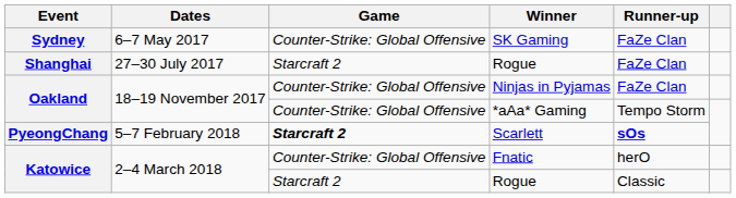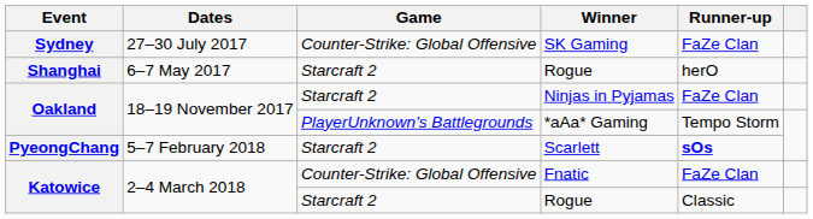SK Gaming | Dates: 6–7 May 2017 -> 27–30 July 2017
Shanghai / Rogue | Dates: 27–30 July 2017 -> 6–7 May 2017
Shanghai / Rogue | Runner-up: FaZe Clan -> herO
Ninjas in Pyjamas | Game: Counter-Strike: Global Offensive -> Starcraft 2
*aAa* Gaming | Game: Counter-Strike: Global Offensive -> PlayerUnknown's Battlegrounds
Scarlett | Game: bold -> normal
Fnatic | Runner-up: herO -> FaZe Clan
